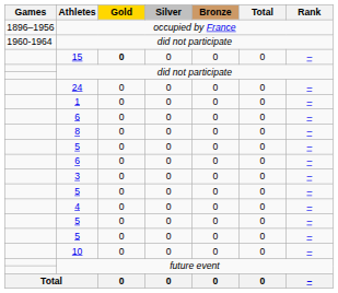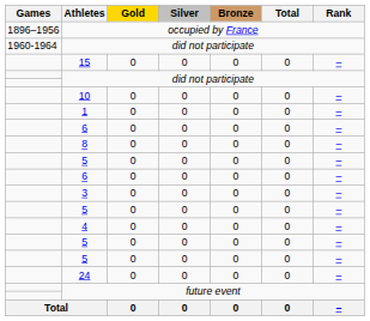15 | Gold: bold -> normal
rows swapped: 10 <-> 24
